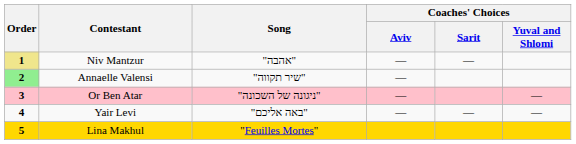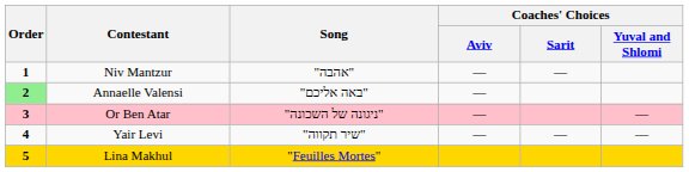Niv Mantzur | Order: khaki background -> no background
Annaelle Valensi | Song: "שיר תקווה" -> "באה אליכם"
Yair Levi | Song: "באה אליכם" -> "שיר תקווה"
